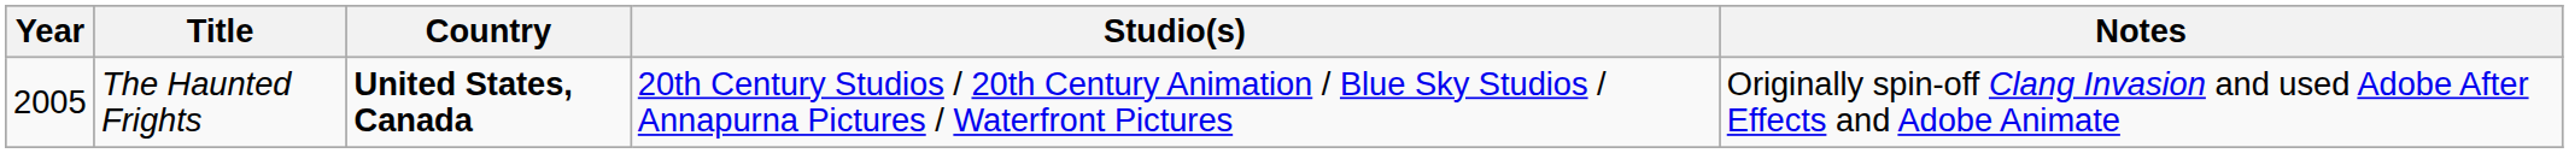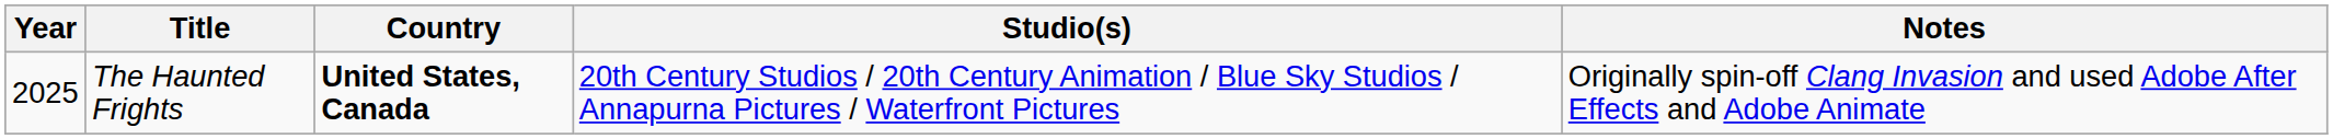The Haunted Frights | Year: 2005 -> 2025
